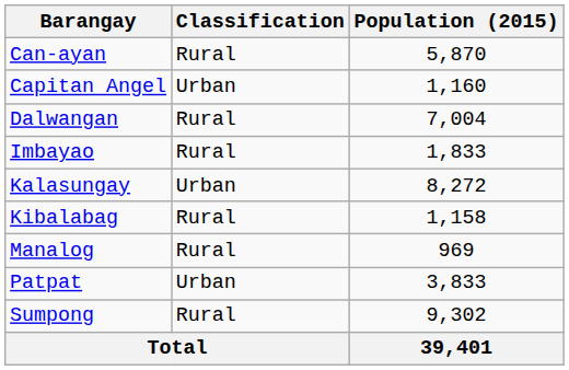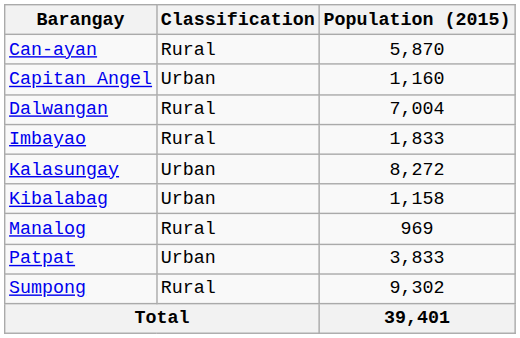Kibalabag | Classification: Rural -> Urban
